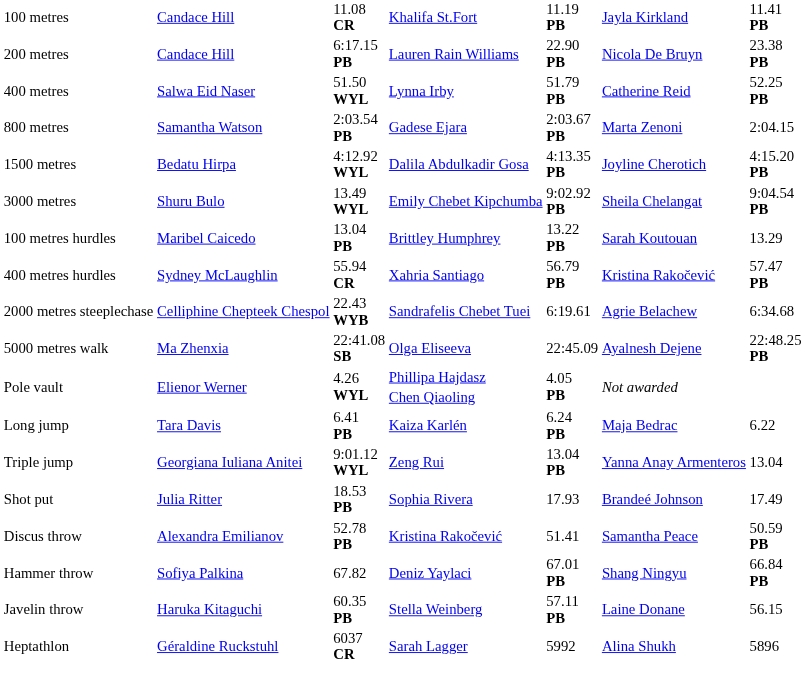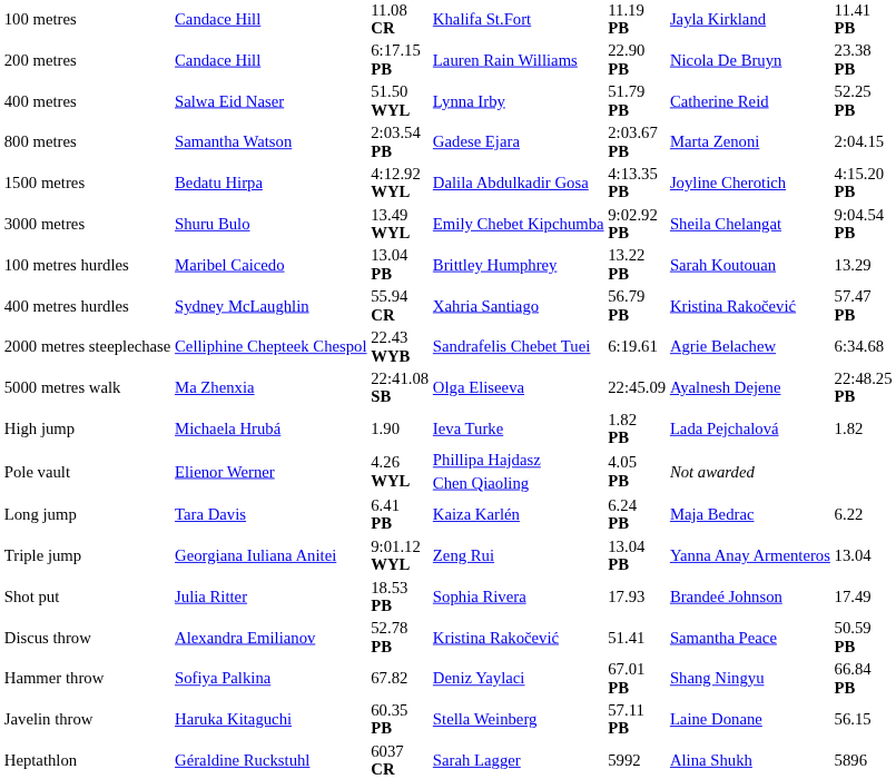+ row: High jump | Michaela Hrubá | 1.90 | Ieva Turke | 1.82 PB | Lada Pejchalová | 1.82
